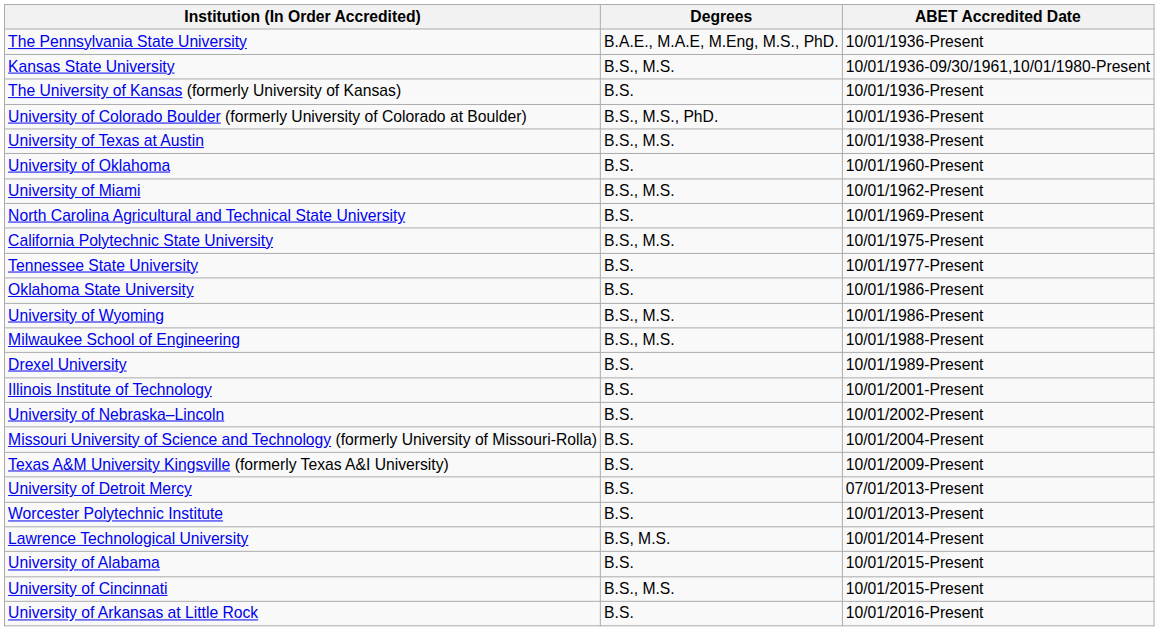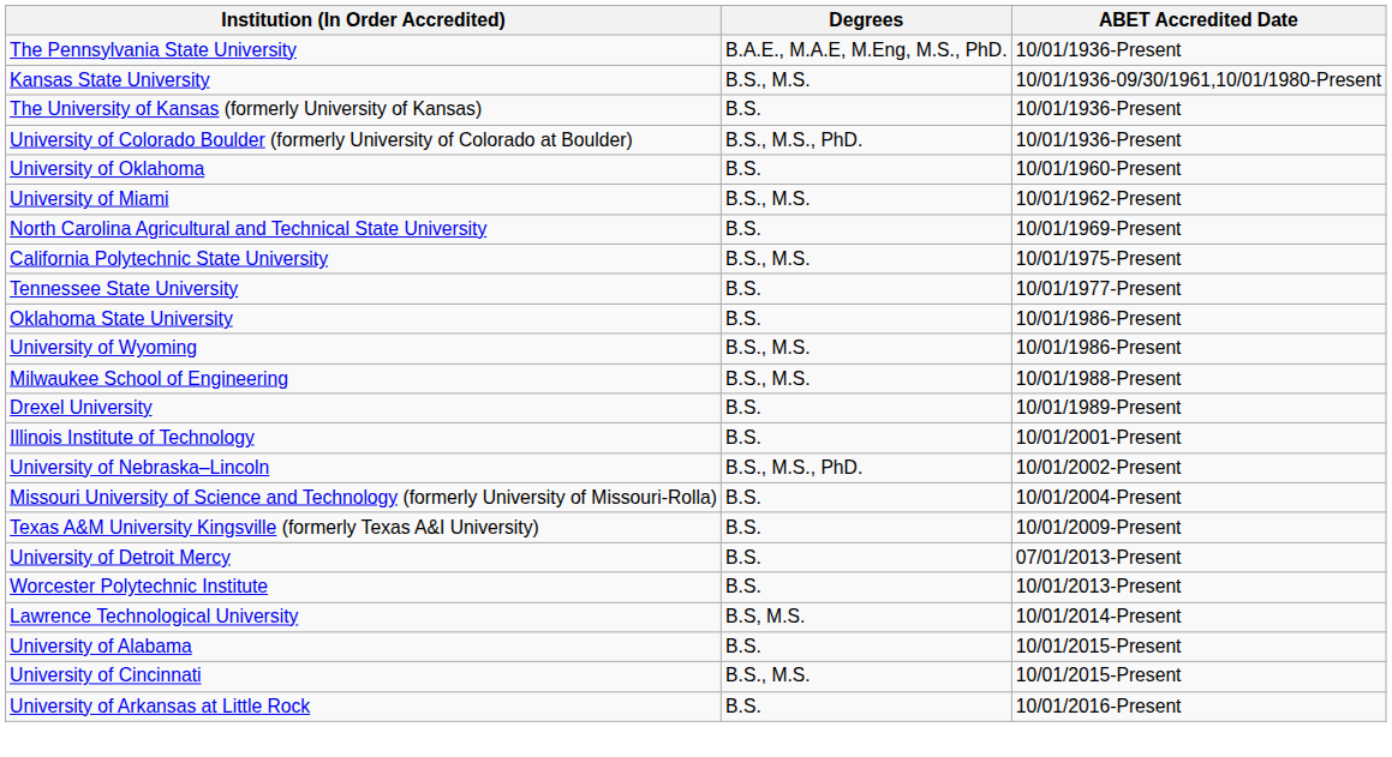- row: University of Texas at Austin | B.S., M.S. | 10/01/1938-Present
University of Nebraska–Lincoln | Degrees: B.S. -> B.S., M.S., PhD.
